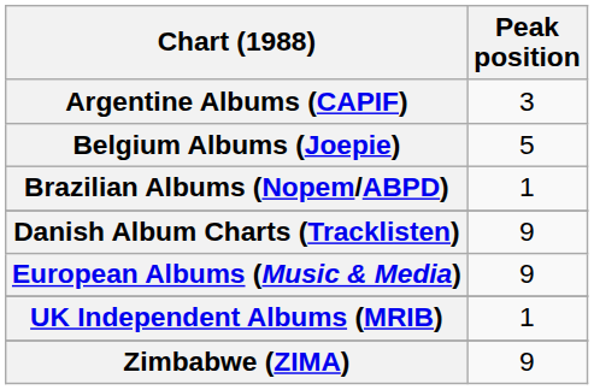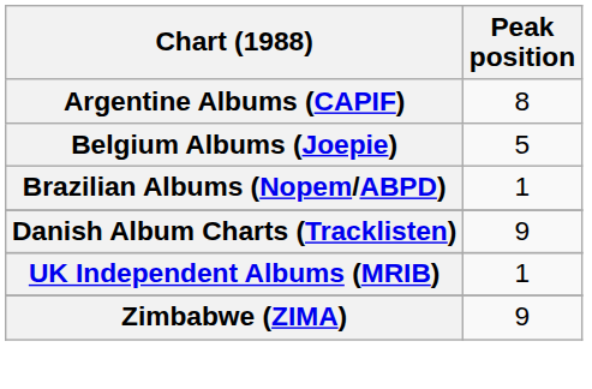Argentine Albums (CAPIF) | Peak position: 3 -> 8
- row: European Albums (Music & Media) | 9
